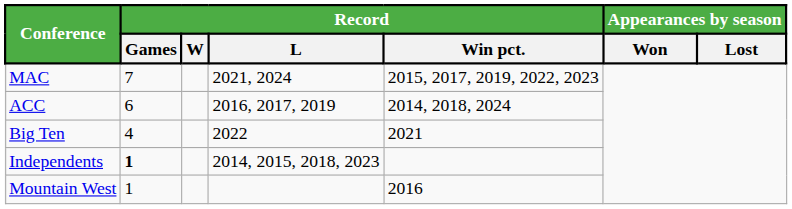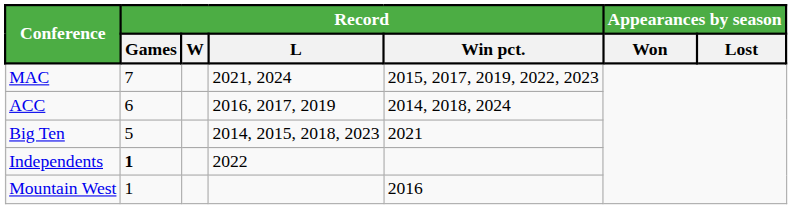Big Ten | Record / Games: 4 -> 5
Big Ten | Record / L: 2022 -> 2014, 2015, 2018, 2023
Independents | Record / L: 2014, 2015, 2018, 2023 -> 2022
